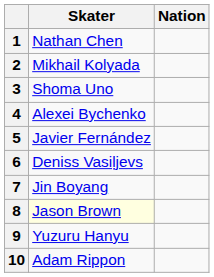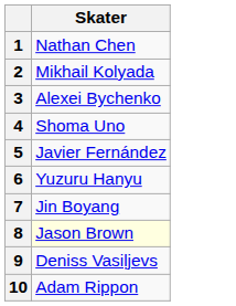- column: Nation
3 | Skater: Shoma Uno -> Alexei Bychenko
4 | Skater: Alexei Bychenko -> Shoma Uno
6 | Skater: Deniss Vasiļjevs -> Yuzuru Hanyu
9 | Skater: Yuzuru Hanyu -> Deniss Vasiļjevs
